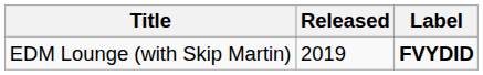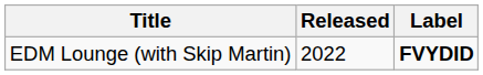EDM Lounge (with Skip Martin) | Released: 2019 -> 2022
